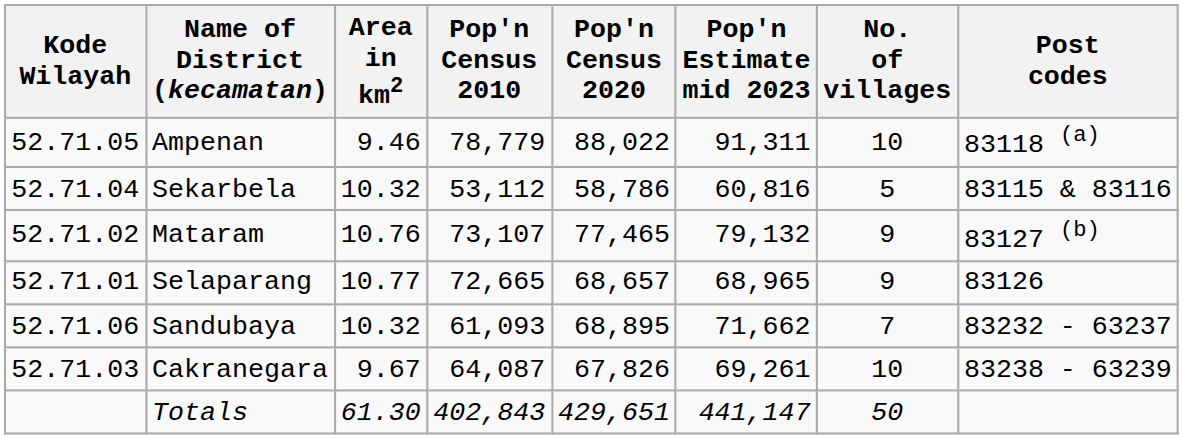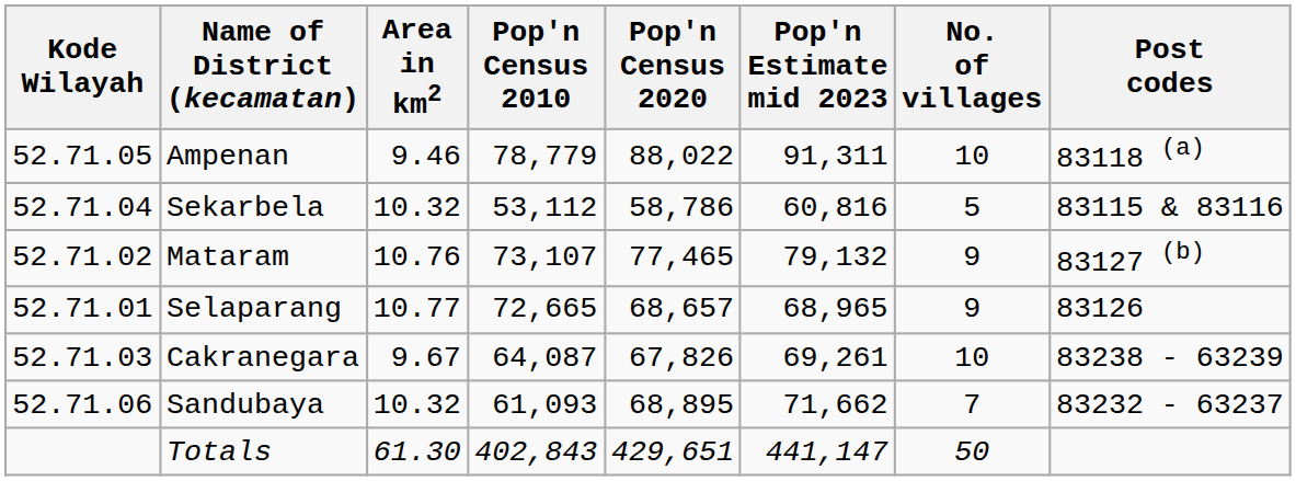rows swapped: Cakranegara <-> Sandubaya
